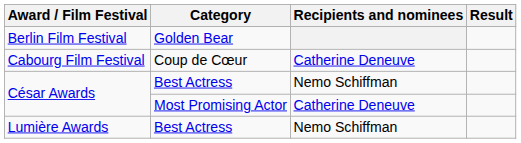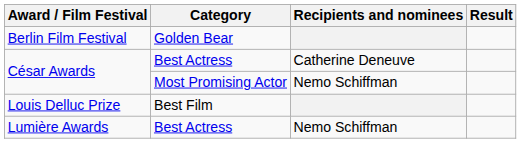- row: Cabourg Film Festival | Coup de Cœur | Catherine Deneuve
César Awards / Best Actress | Recipients and nominees: Nemo Schiffman -> Catherine Deneuve
César Awards / Most Promising Actor | Recipients and nominees: Catherine Deneuve -> Nemo Schiffman
+ row: Louis Delluc Prize | Best Film
